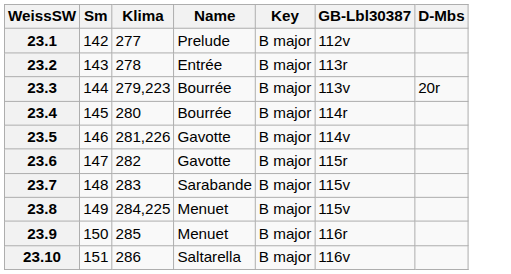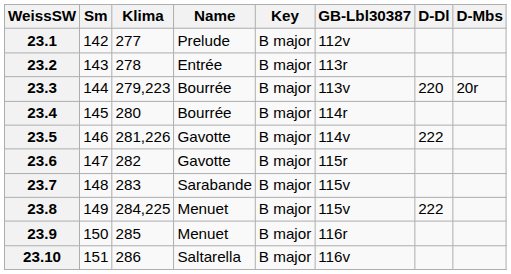+ column: D-Dl | 220 | 222 | 222
